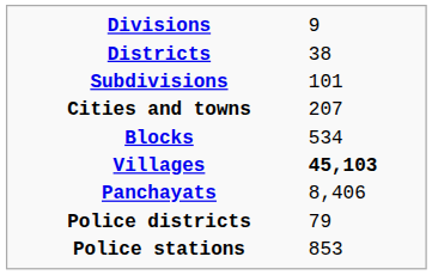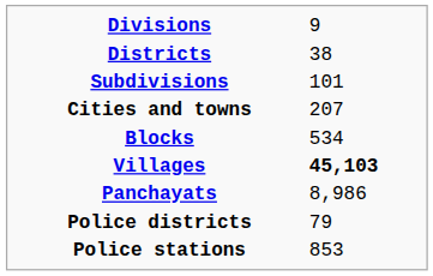Panchayats | column 2: 8,406 -> 8,986
